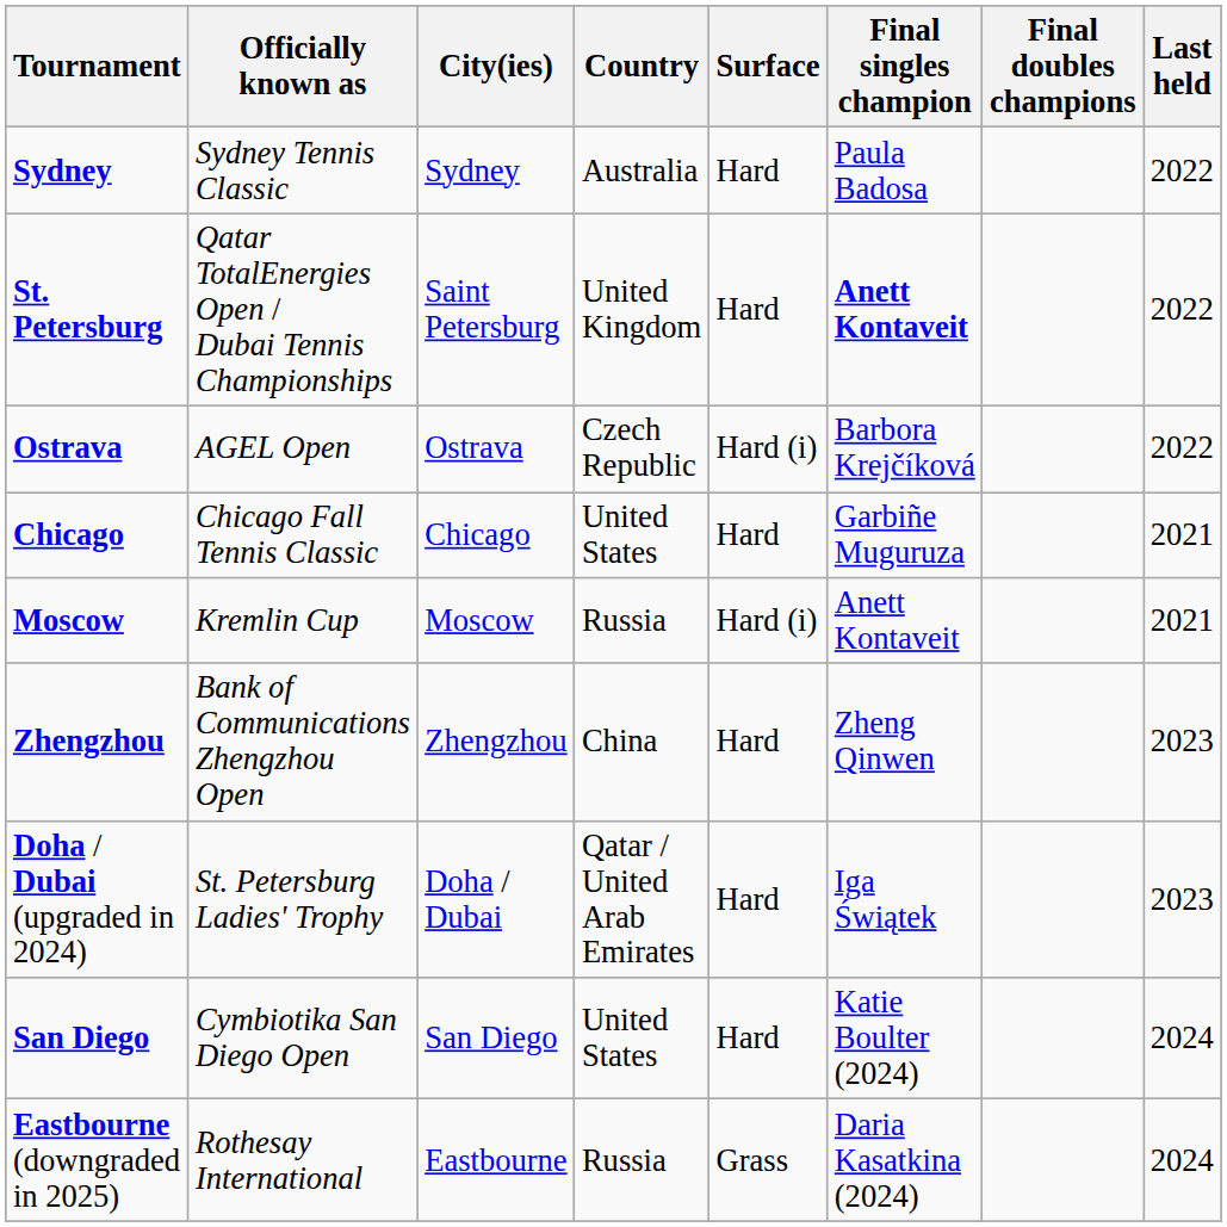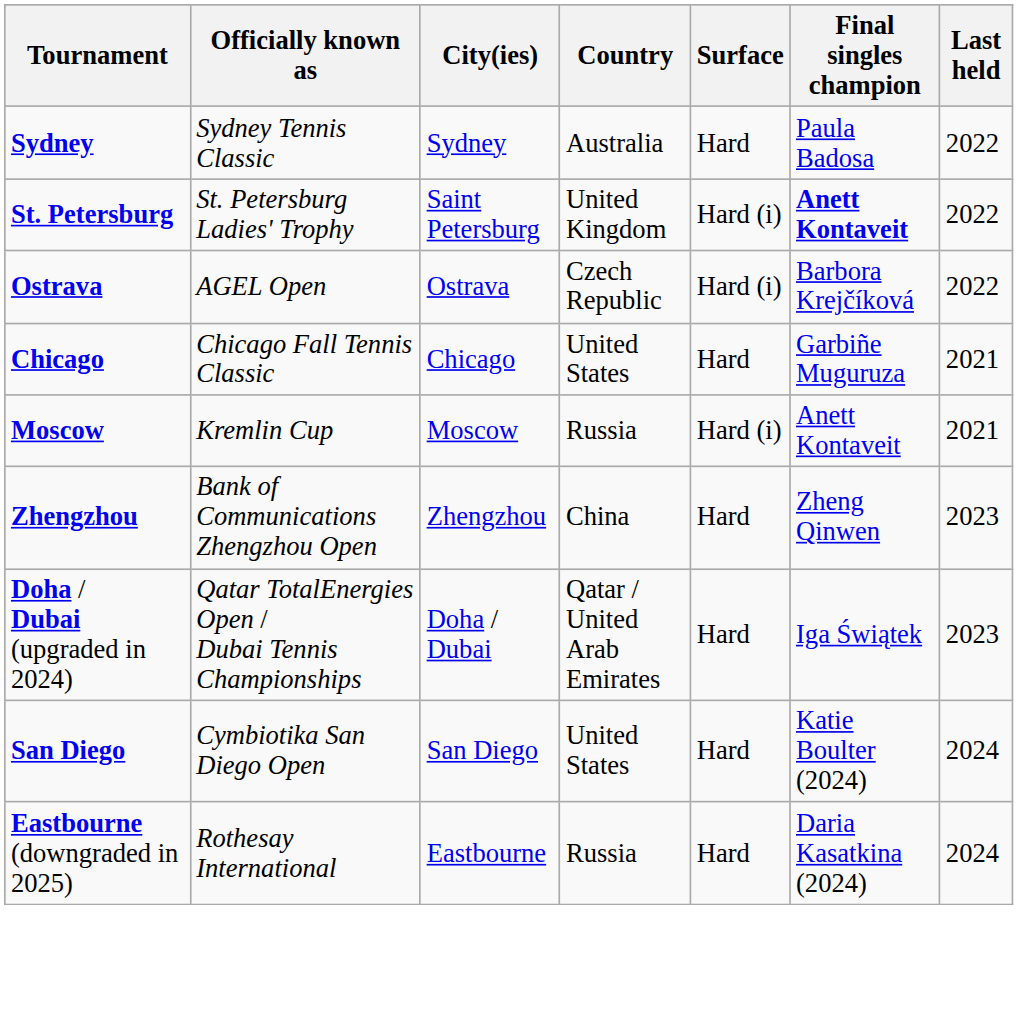- column: Final doubles champions
St. Petersburg | Officially known as: Qatar TotalEnergies Open / Dubai Tennis Championships -> St. Petersburg Ladies' Trophy
St. Petersburg | Surface: Hard -> Hard (i)
Doha / Dubai (upgraded in 2024) | Officially known as: St. Petersburg Ladies' Trophy -> Qatar TotalEnergies Open / Dubai Tennis Championships
Eastbourne (downgraded in 2025) | Surface: Grass -> Hard
